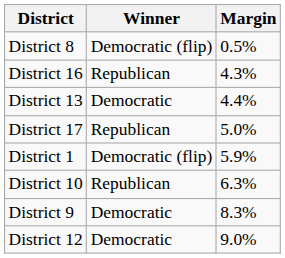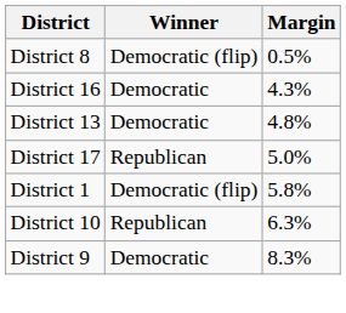District 16 | Winner: Republican -> Democratic
District 13 | Margin: 4.4% -> 4.8%
District 1 | Margin: 5.9% -> 5.8%
- row: District 12 | Democratic | 9.0%
